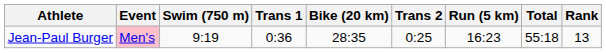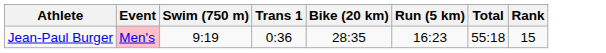- column: Trans 2 | 0:25
Jean-Paul Burger | Rank: 13 -> 15
